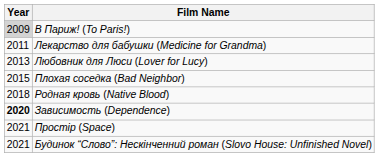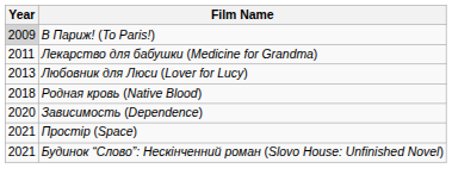- row: 2015 | Плохая соседка (Bad Neighbor)
Зависимость (Dependence) | Year: bold -> normal
